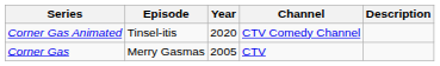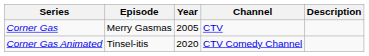rows swapped: Corner Gas <-> Corner Gas Animated
